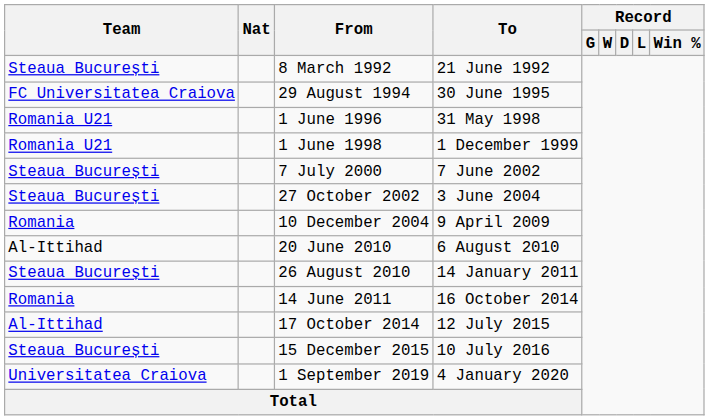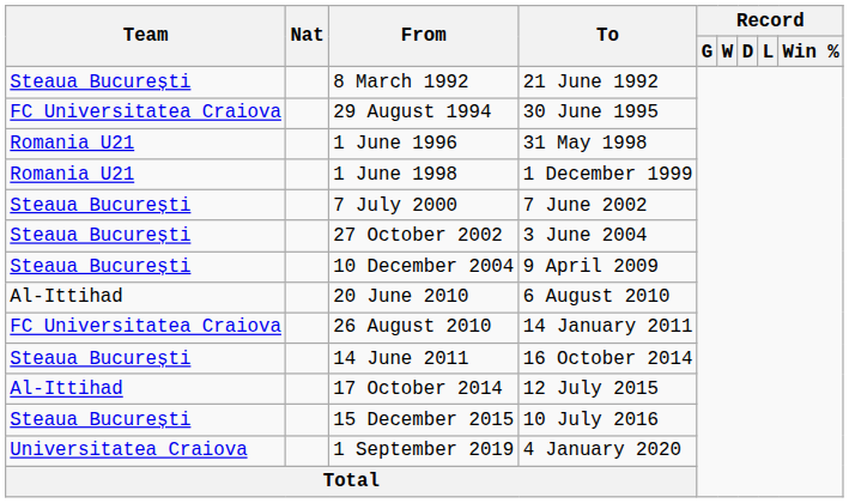10 December 2004 | Team: Romania -> Steaua București
26 August 2010 | Team: Steaua București -> FC Universitatea Craiova
14 June 2011 | Team: Romania -> Steaua București
